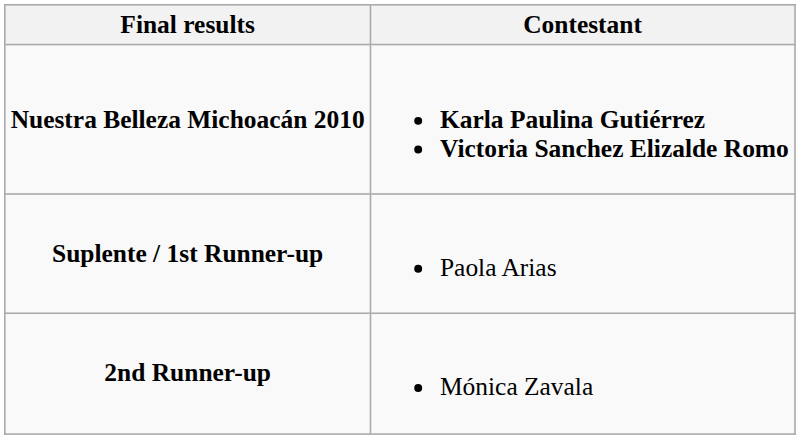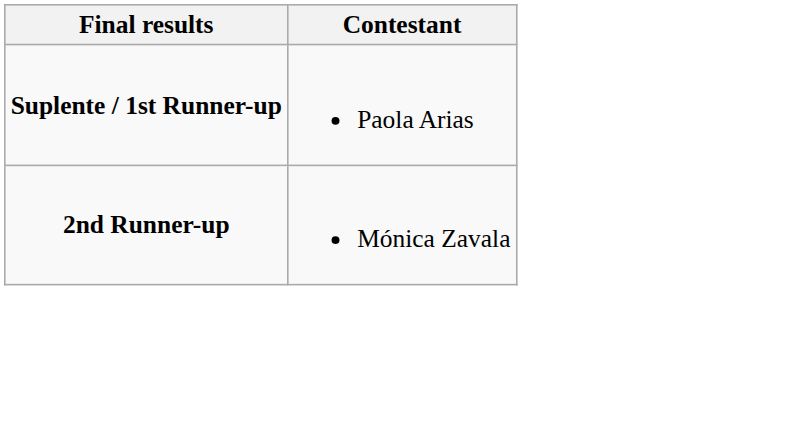- row: Nuestra Belleza Michoacán 2010 | Karla Paulina Gutiérrez Victoria Sanchez Elizalde Romo
